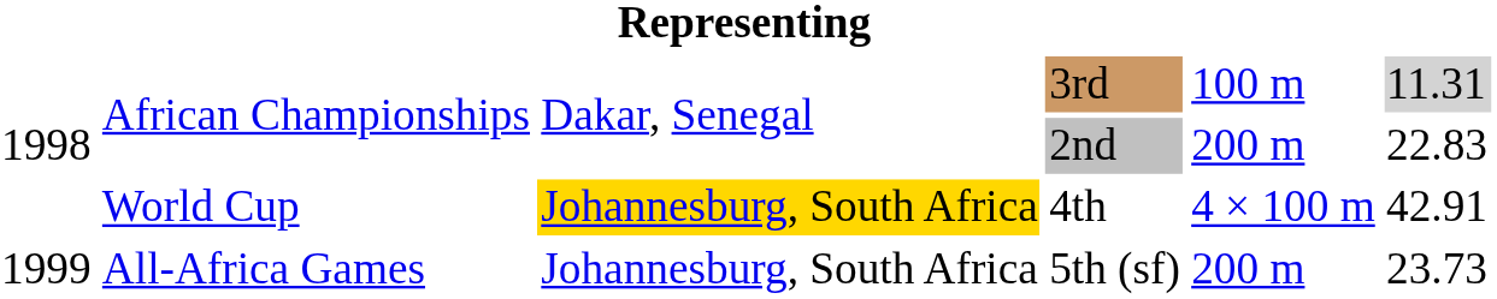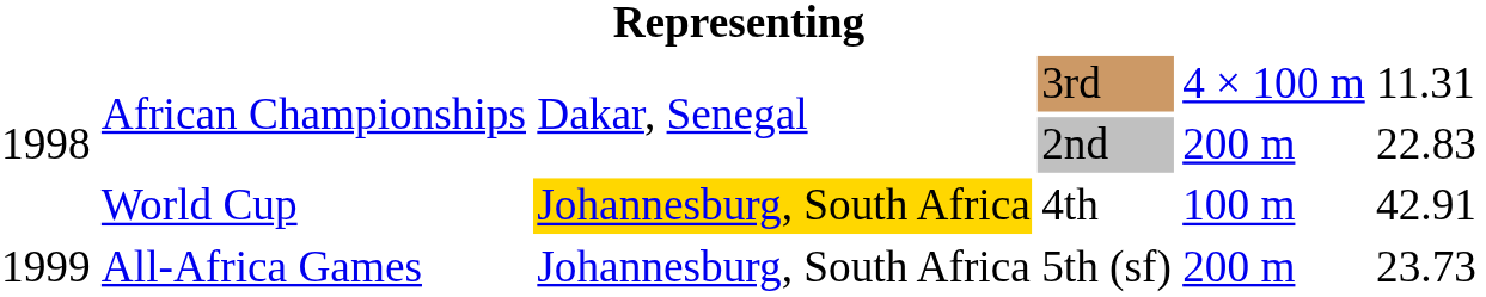3rd | column 5: 100 m -> 4 × 100 m
3rd | column 6: lightgrey background -> no background
4th | column 5: 4 × 100 m -> 100 m
